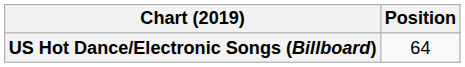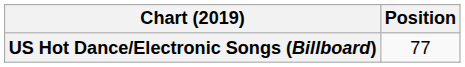US Hot Dance/Electronic Songs (Billboard) | Position: 64 -> 77
